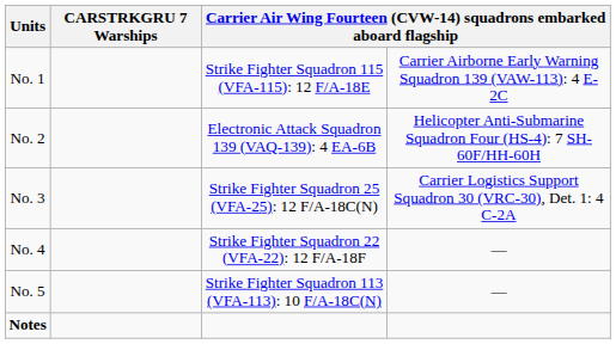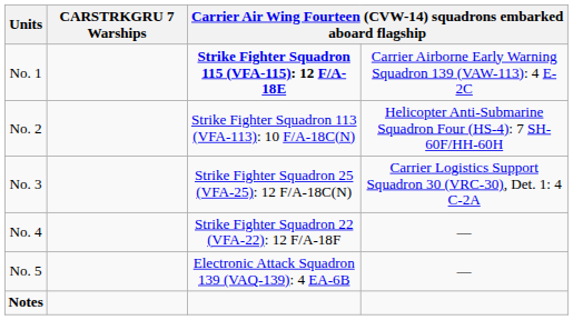No. 1 | column 3: normal -> bold
No. 2 | column 3: Electronic Attack Squadron 139 (VAQ-139): 4 EA-6B -> Strike Fighter Squadron 113 (VFA-113): 10 F/A-18C(N)
No. 5 | column 3: Strike Fighter Squadron 113 (VFA-113): 10 F/A-18C(N) -> Electronic Attack Squadron 139 (VAQ-139): 4 EA-6B
